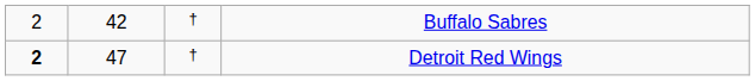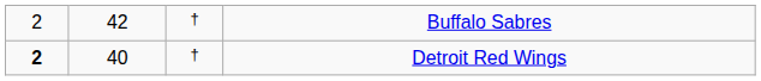Detroit Red Wings | column 2: 47 -> 40
